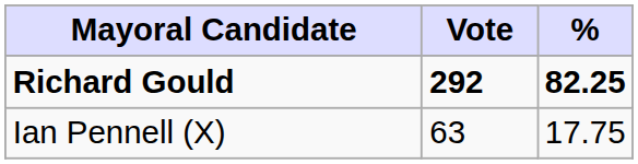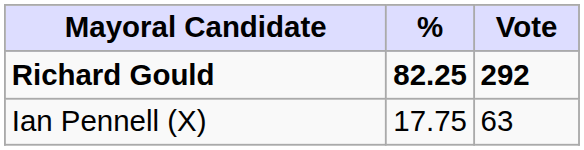columns swapped: Vote <-> %
